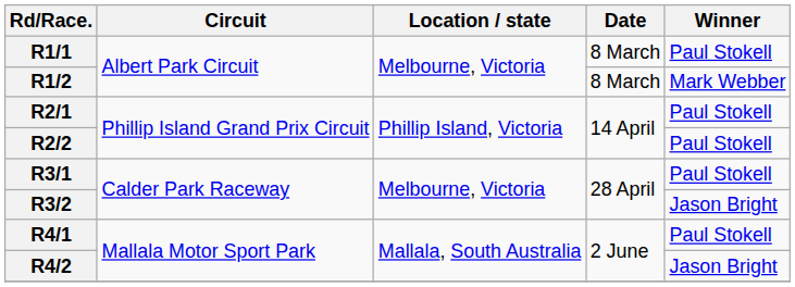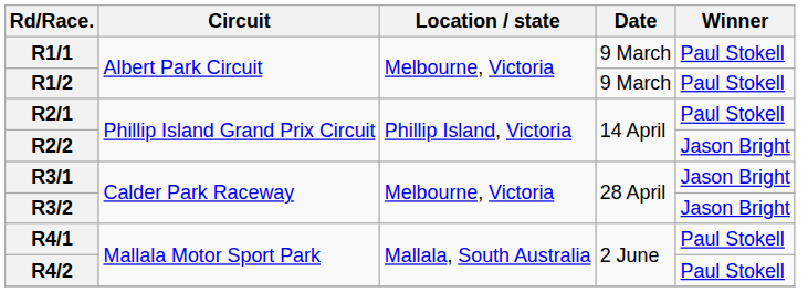R1/1 | Date: 8 March -> 9 March
R1/2 | Date: 8 March -> 9 March
R1/2 | Winner: Mark Webber -> Paul Stokell
R2/2 | Winner: Paul Stokell -> Jason Bright
R3/1 | Winner: Paul Stokell -> Jason Bright
R4/2 | Winner: Jason Bright -> Paul Stokell
